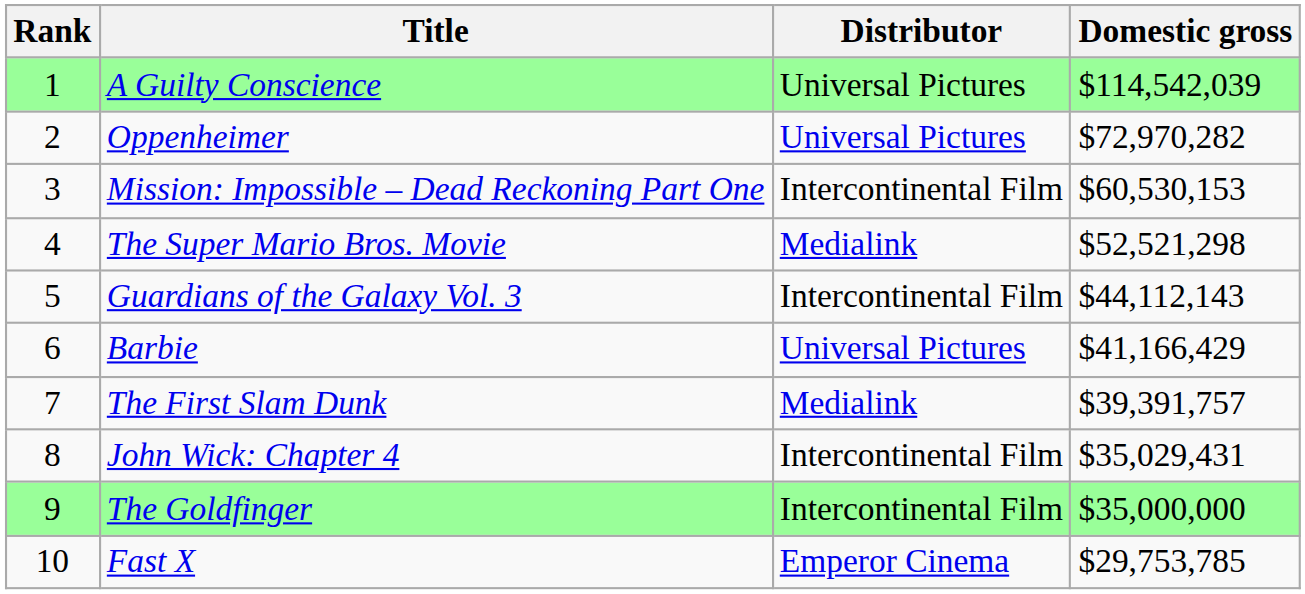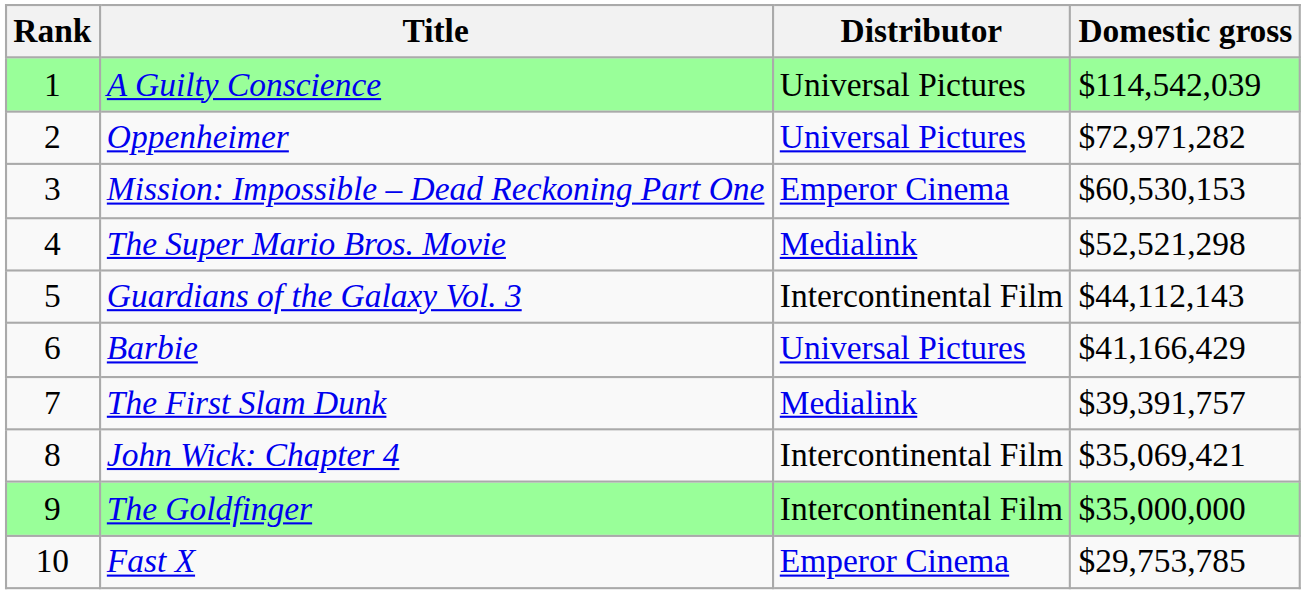Oppenheimer | Domestic gross: $72,970,282 -> $72,971,282
Mission: Impossible – Dead Reckoning Part One | Distributor: Intercontinental Film -> Emperor Cinema
John Wick: Chapter 4 | Domestic gross: $35,029,431 -> $35,069,421
